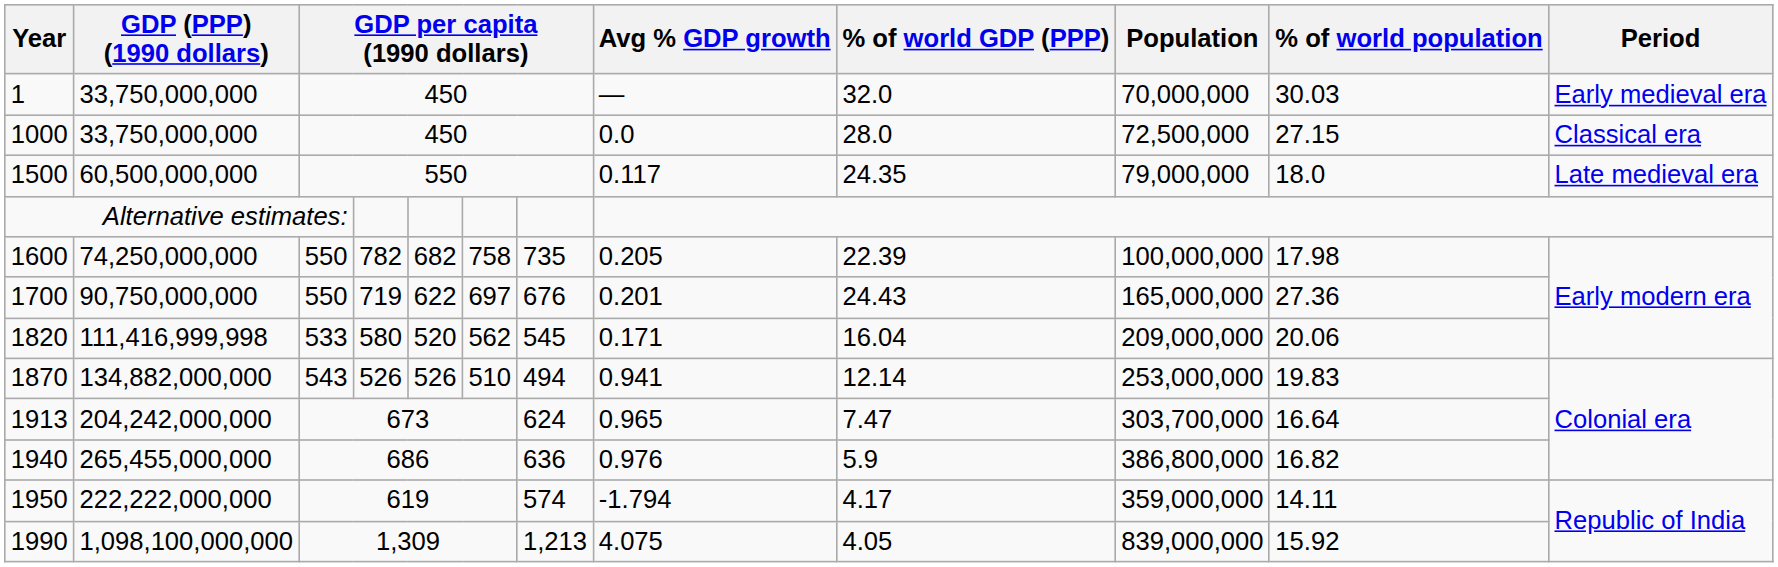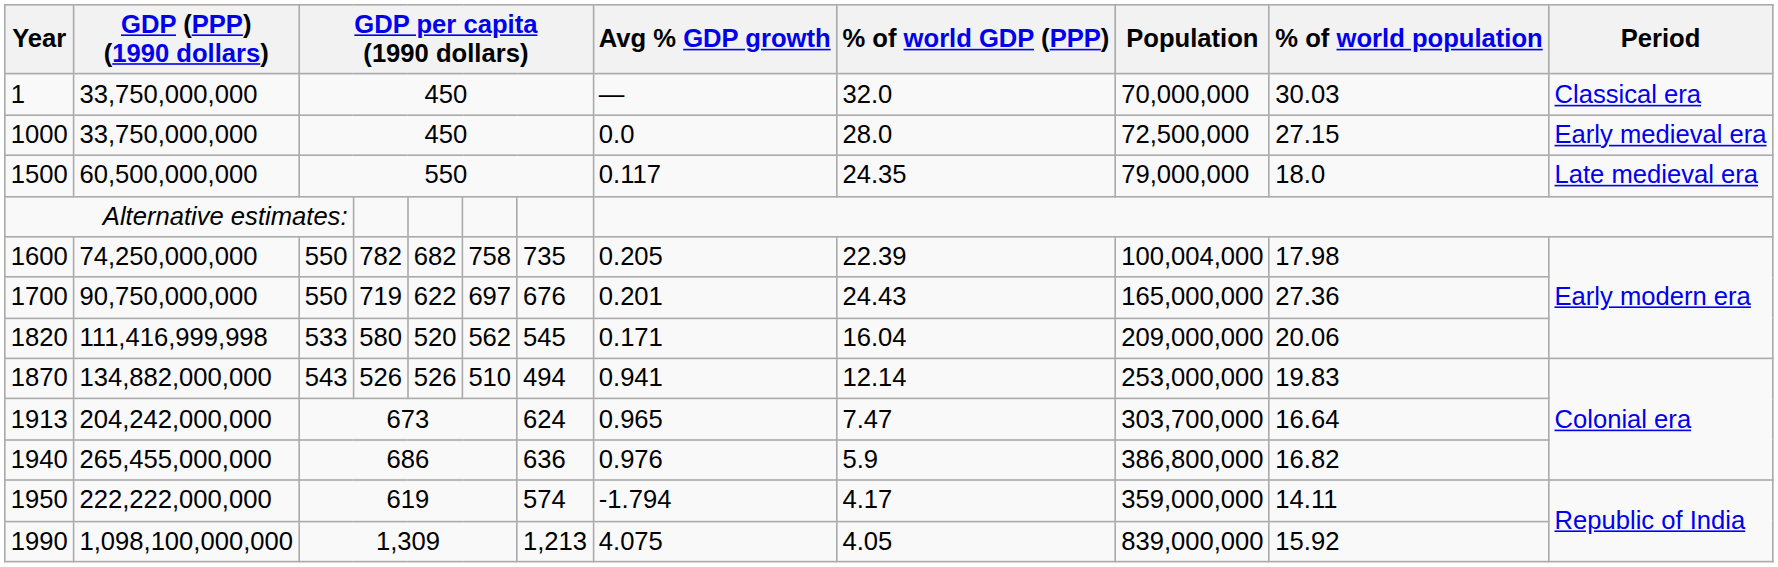1 | Period: Early medieval era -> Classical era
1000 | Period: Classical era -> Early medieval era
1600 | Population: 100,000,000 -> 100,004,000
